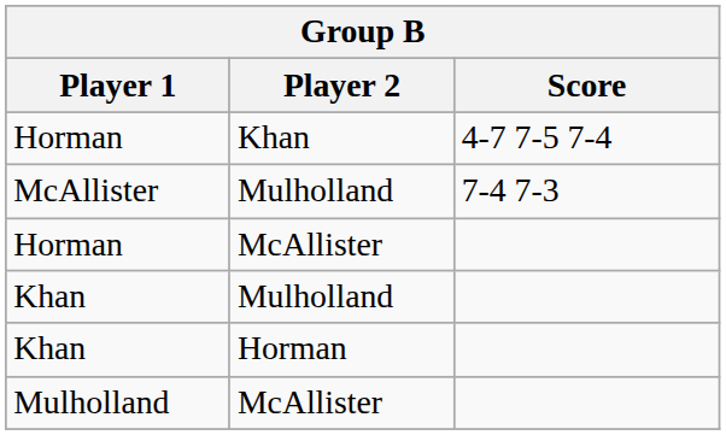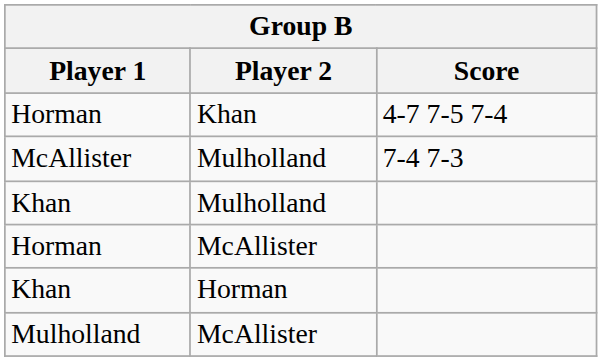rows swapped: Horman / McAllister <-> Khan / Mulholland
